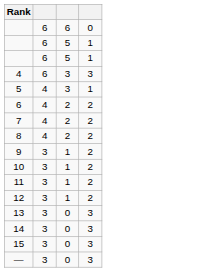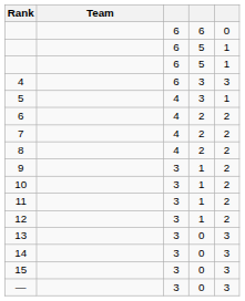+ column: Team
